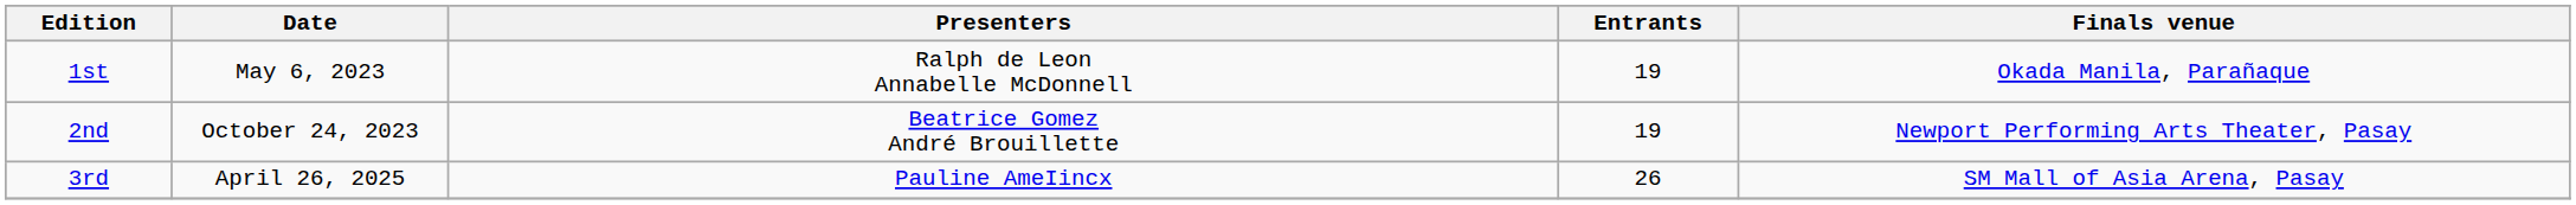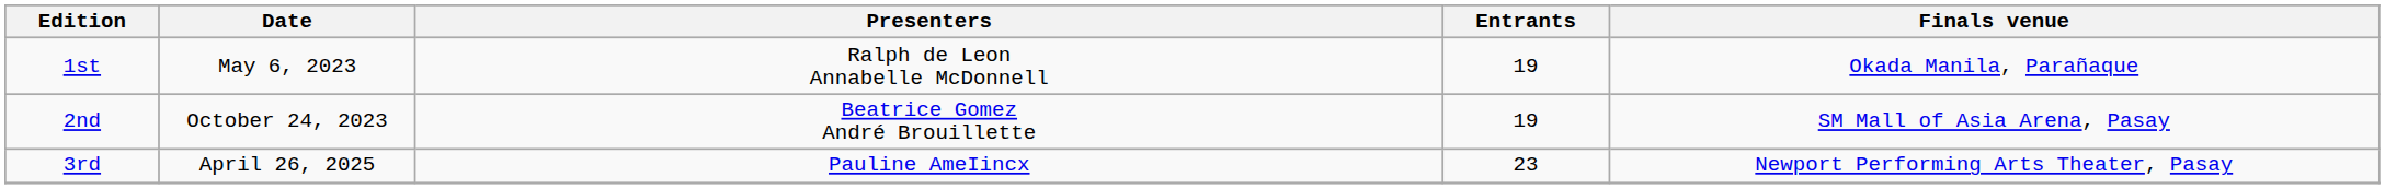2nd | Finals venue: Newport Performing Arts Theater, Pasay -> SM Mall of Asia Arena, Pasay
3rd | Entrants: 26 -> 23
3rd | Finals venue: SM Mall of Asia Arena, Pasay -> Newport Performing Arts Theater, Pasay
